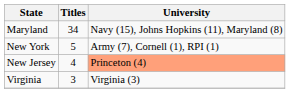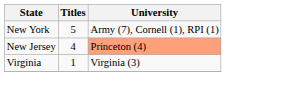- row: Maryland | 34 | Navy (15), Johns Hopkins (11), Maryland (8)
Virginia | Titles: 3 -> 1
